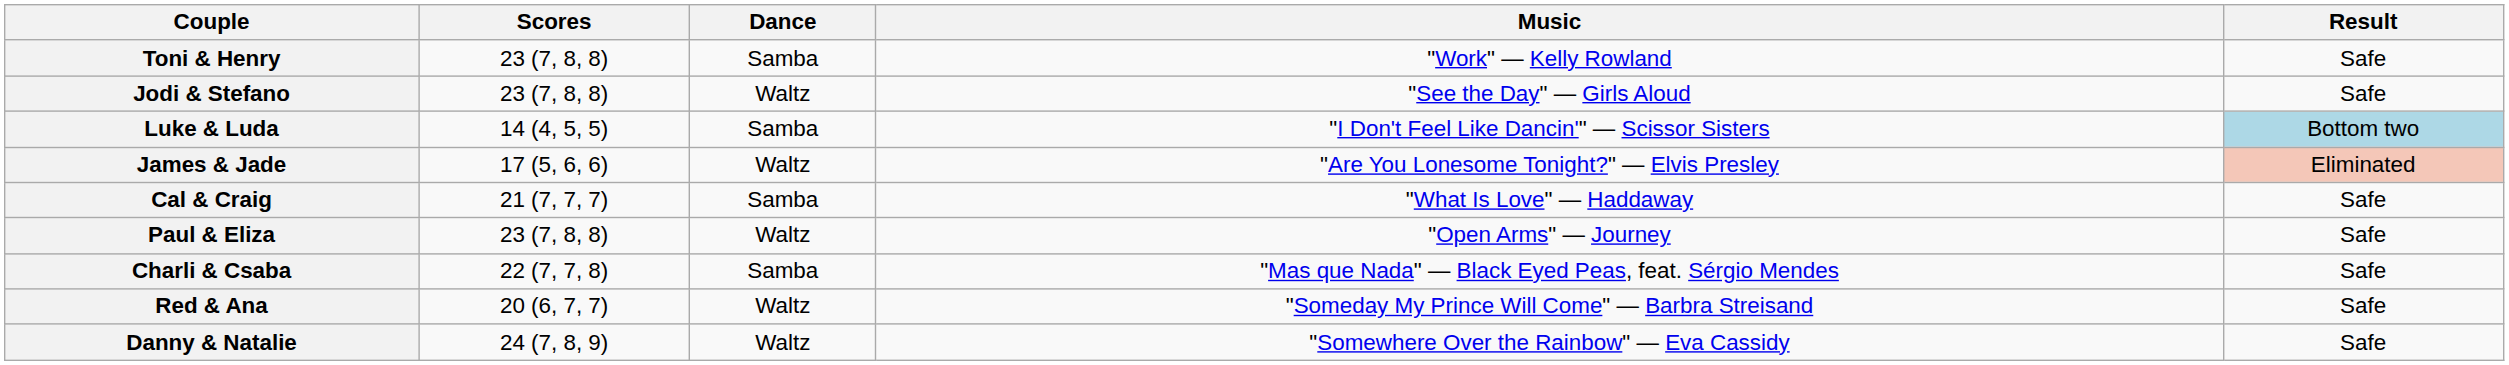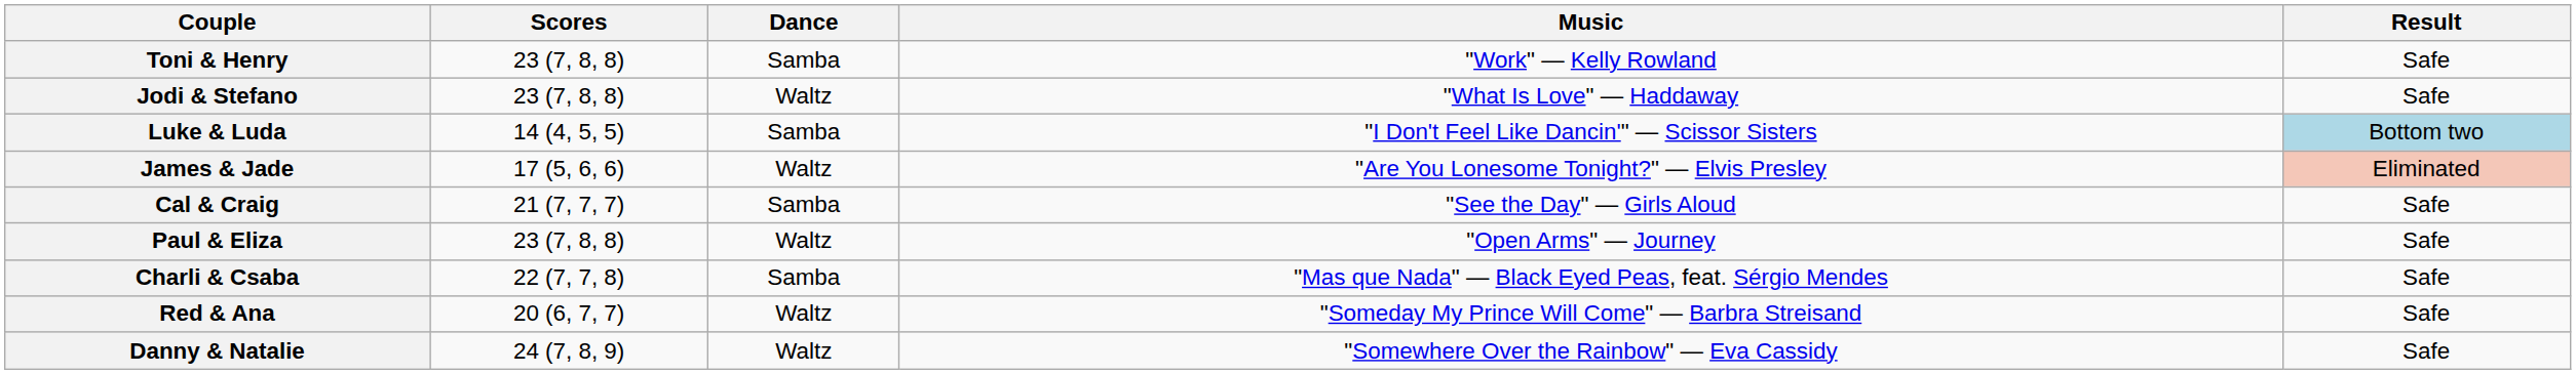Jodi & Stefano | Music: "See the Day" — Girls Aloud -> "What Is Love" — Haddaway
Cal & Craig | Music: "What Is Love" — Haddaway -> "See the Day" — Girls Aloud
